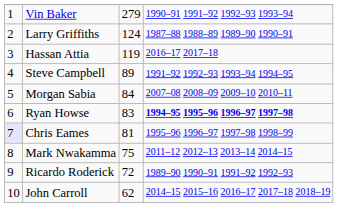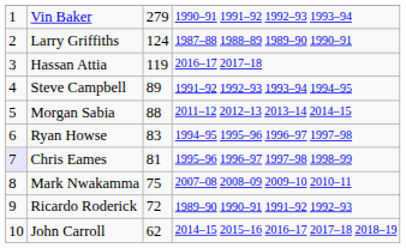Morgan Sabia | column 3: 84 -> 88
Morgan Sabia | column 4: 2007–08 2008–09 2009–10 2010–11 -> 2011–12 2012–13 2013–14 2014–15
Ryan Howse | column 4: bold -> normal
Mark Nwakamma | column 4: 2011–12 2012–13 2013–14 2014–15 -> 2007–08 2008–09 2009–10 2010–11
